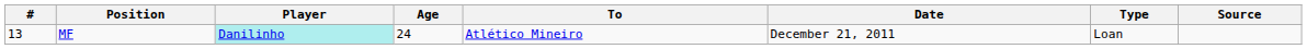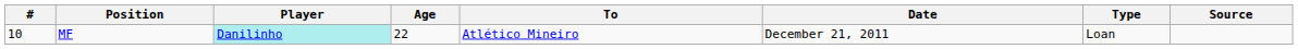MF | #: 13 -> 10
MF | Age: 24 -> 22
